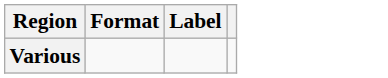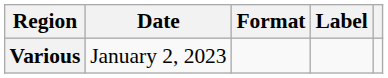+ column: Date | January 2, 2023
